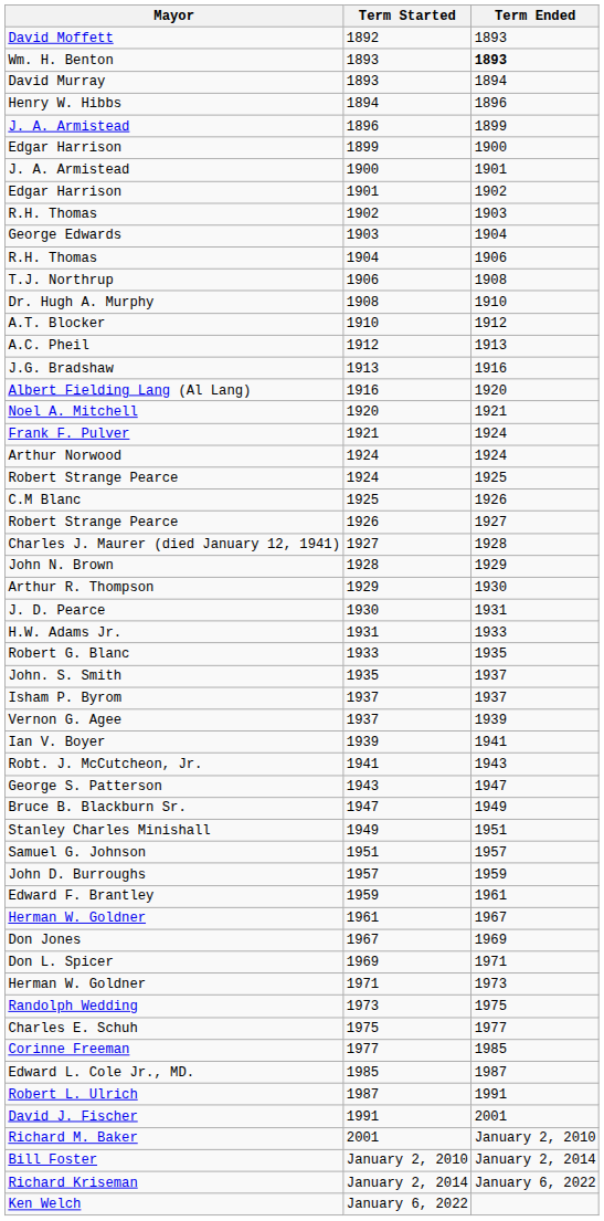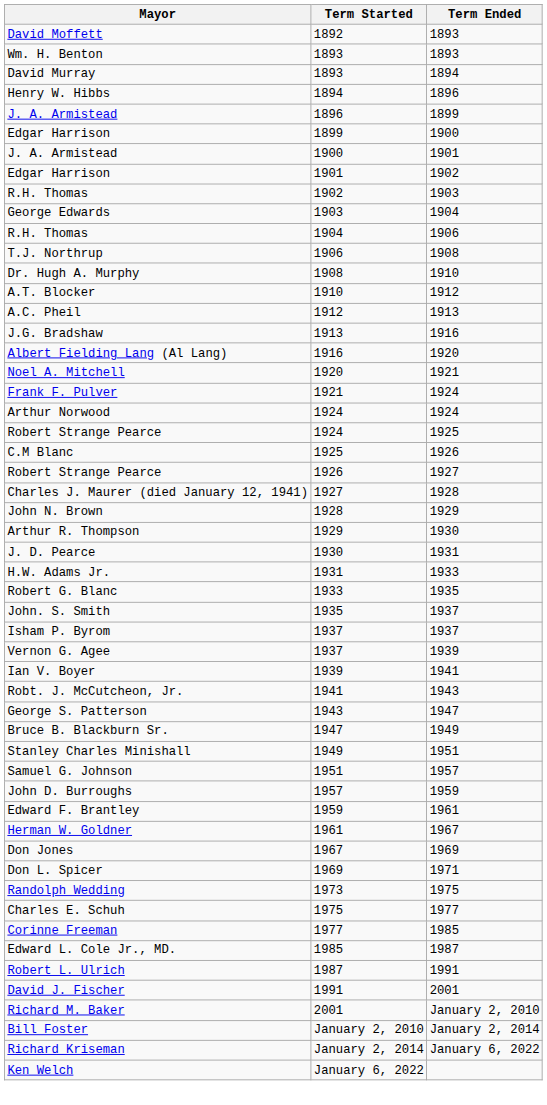Wm. H. Benton | Term Ended: bold -> normal
- row: Herman W. Goldner | 1971 | 1973
